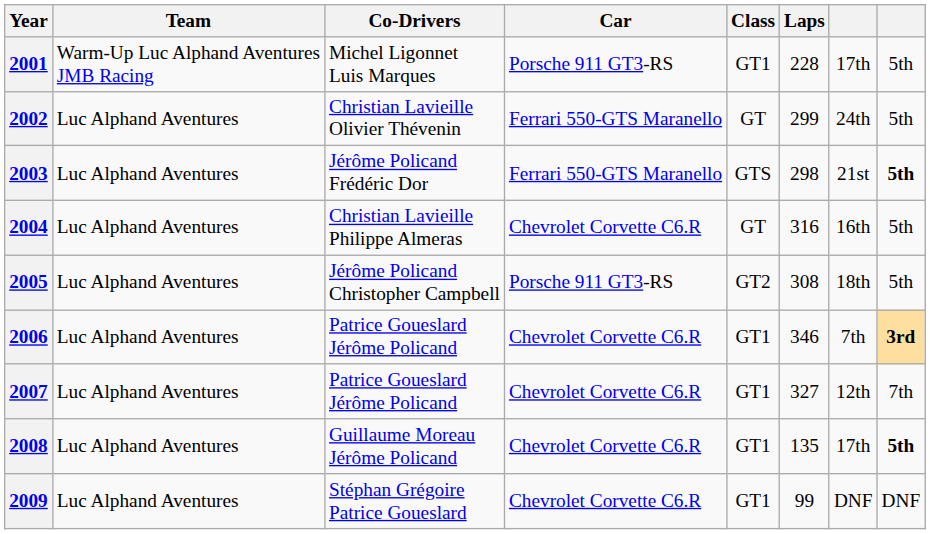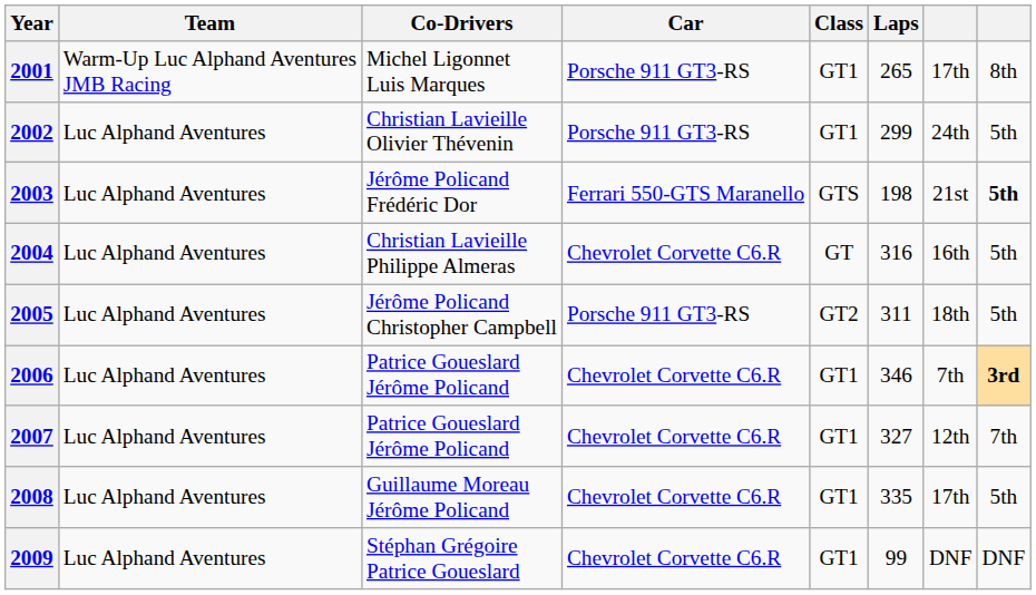2001 | Laps: 228 -> 265
2001 | column 8: 5th -> 8th
2002 | Car: Ferrari 550-GTS Maranello -> Porsche 911 GT3-RS
2002 | Class: GT -> GT1
2003 | Laps: 298 -> 198
2005 | Laps: 308 -> 311
2008 | Laps: 135 -> 335
2008 | column 8: bold -> normal
